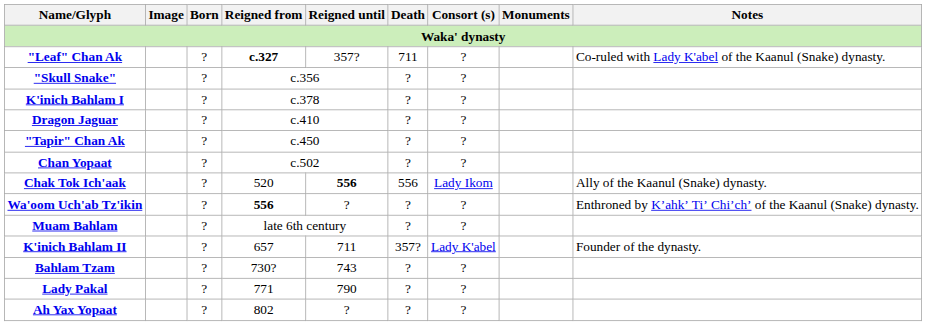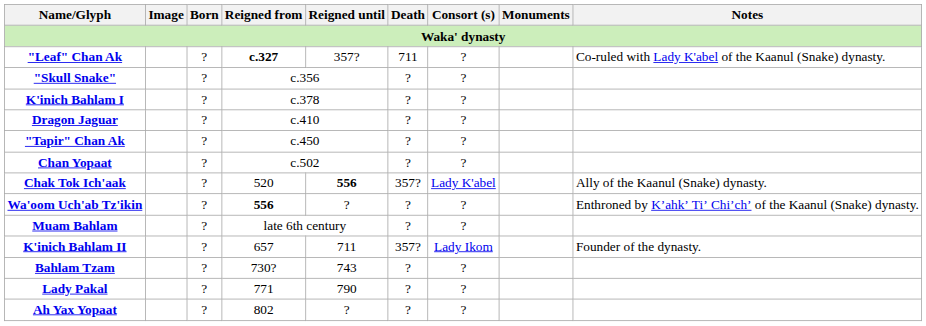Chak Tok Ich'aak | Death: 556 -> 357?
Chak Tok Ich'aak | Consort (s): Lady Ikom -> Lady K'abel
K'inich Bahlam II | Consort (s): Lady K'abel -> Lady Ikom
